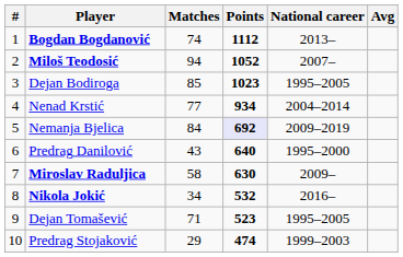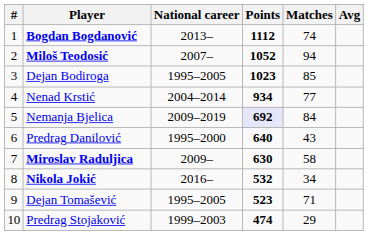columns swapped: National career <-> Matches
